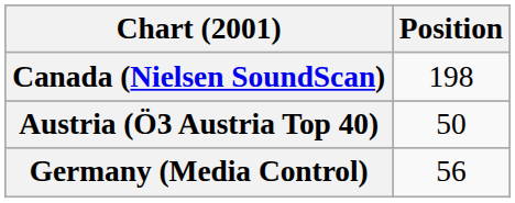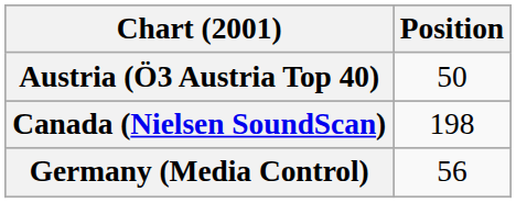rows swapped: Austria (Ö3 Austria Top 40) <-> Canada (Nielsen SoundScan)
